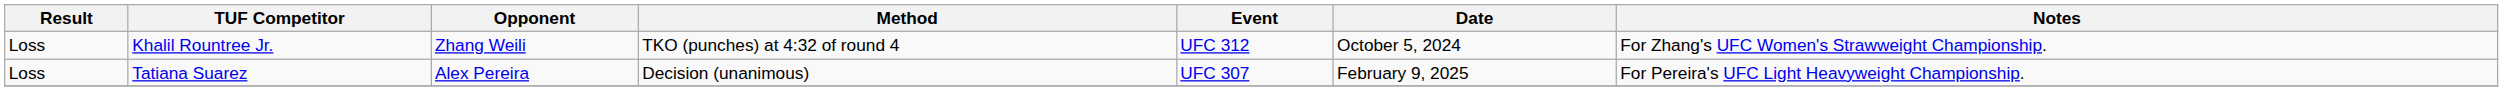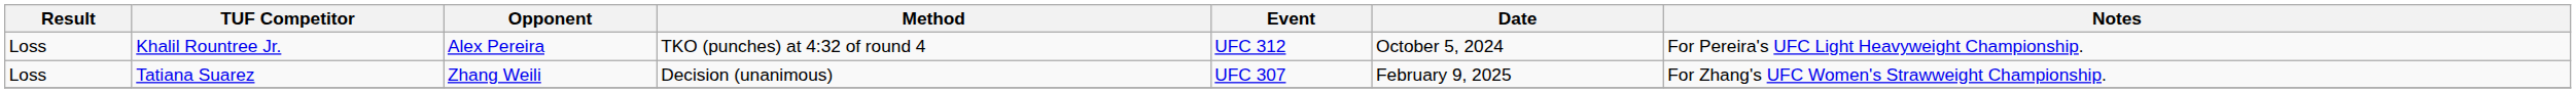Khalil Rountree Jr. | Opponent: Zhang Weili -> Alex Pereira
Khalil Rountree Jr. | Notes: For Zhang's UFC Women's Strawweight Championship. -> For Pereira's UFC Light Heavyweight Championship.
Tatiana Suarez | Opponent: Alex Pereira -> Zhang Weili
Tatiana Suarez | Notes: For Pereira's UFC Light Heavyweight Championship. -> For Zhang's UFC Women's Strawweight Championship.
